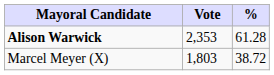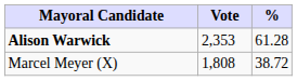Marcel Meyer (X) | Vote: 1,803 -> 1,808
